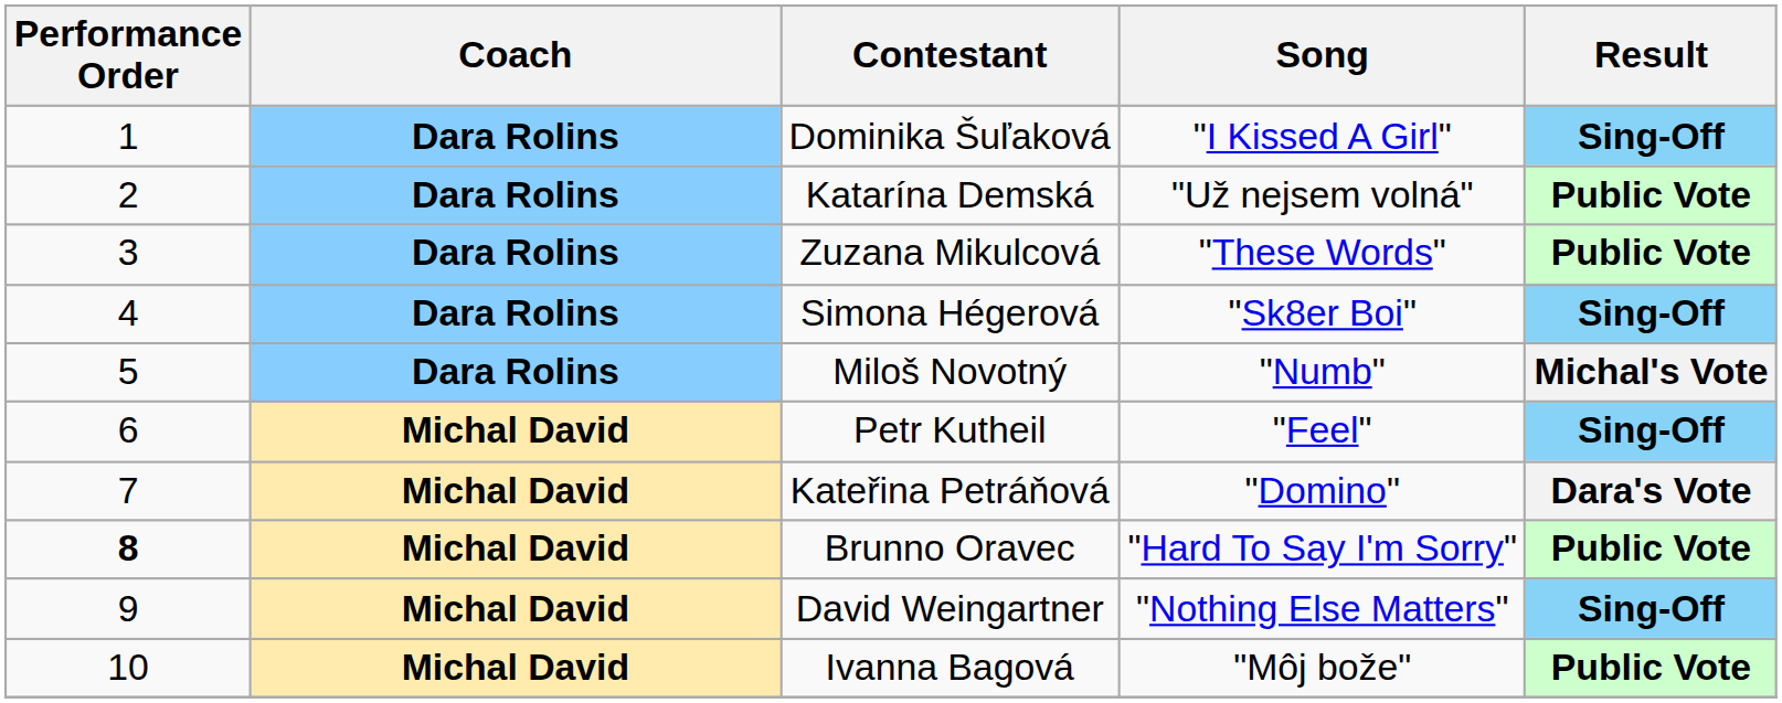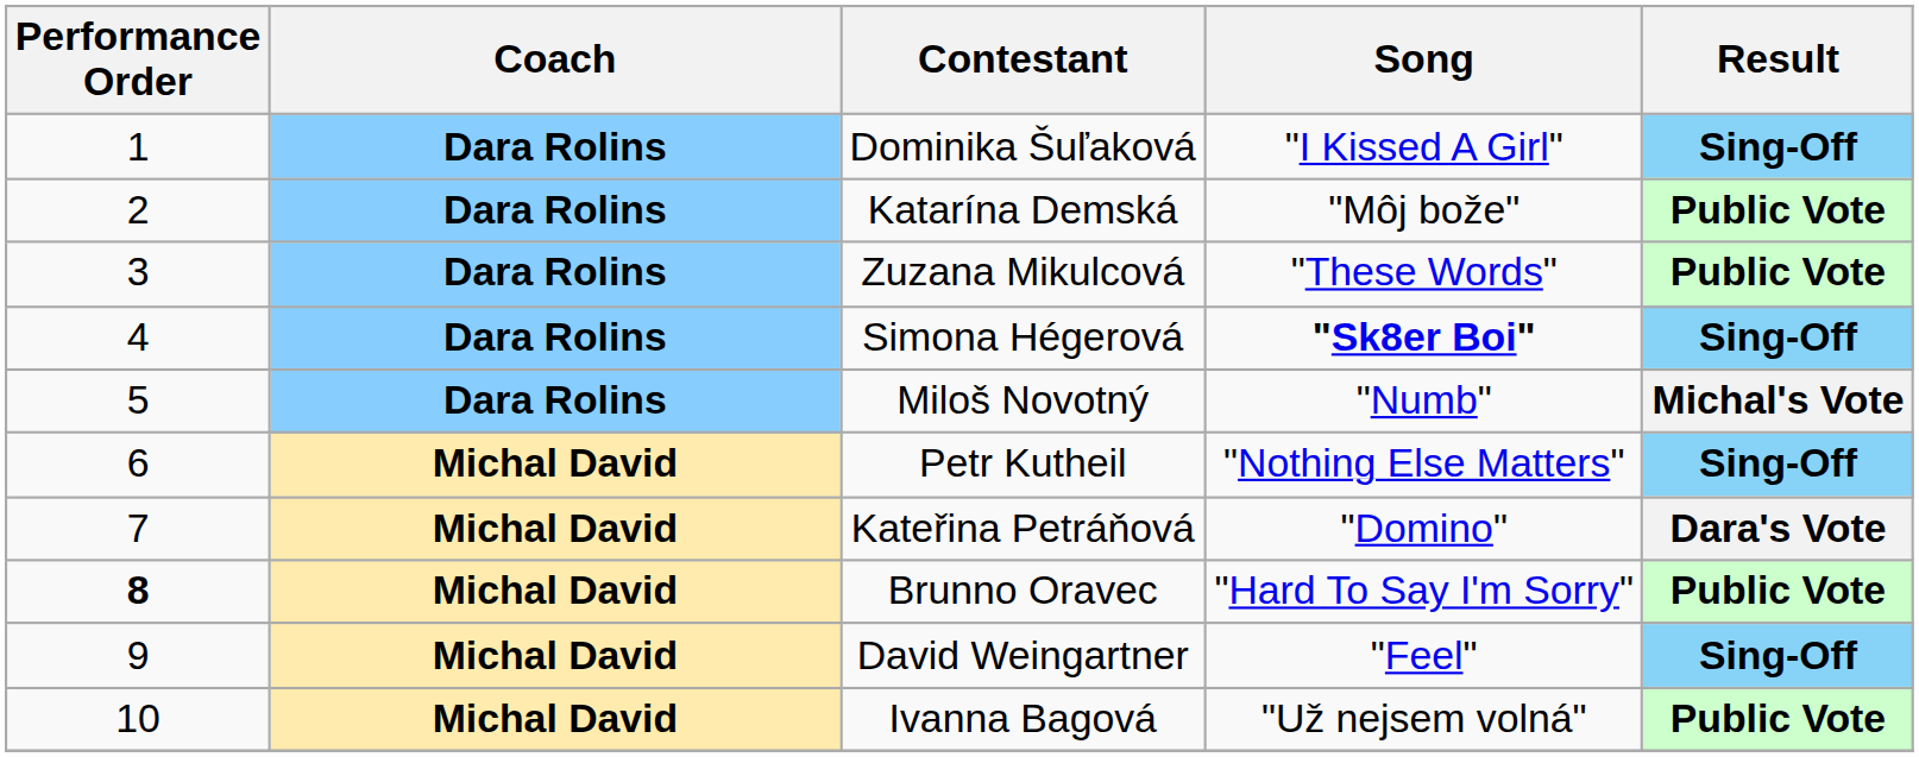Katarína Demská | Song: "Už nejsem volná" -> "Môj bože"
Simona Hégerová | Song: normal -> bold
Petr Kutheil | Song: "Feel" -> "Nothing Else Matters"
David Weingartner | Song: "Nothing Else Matters" -> "Feel"
Ivanna Bagová | Song: "Môj bože" -> "Už nejsem volná"
